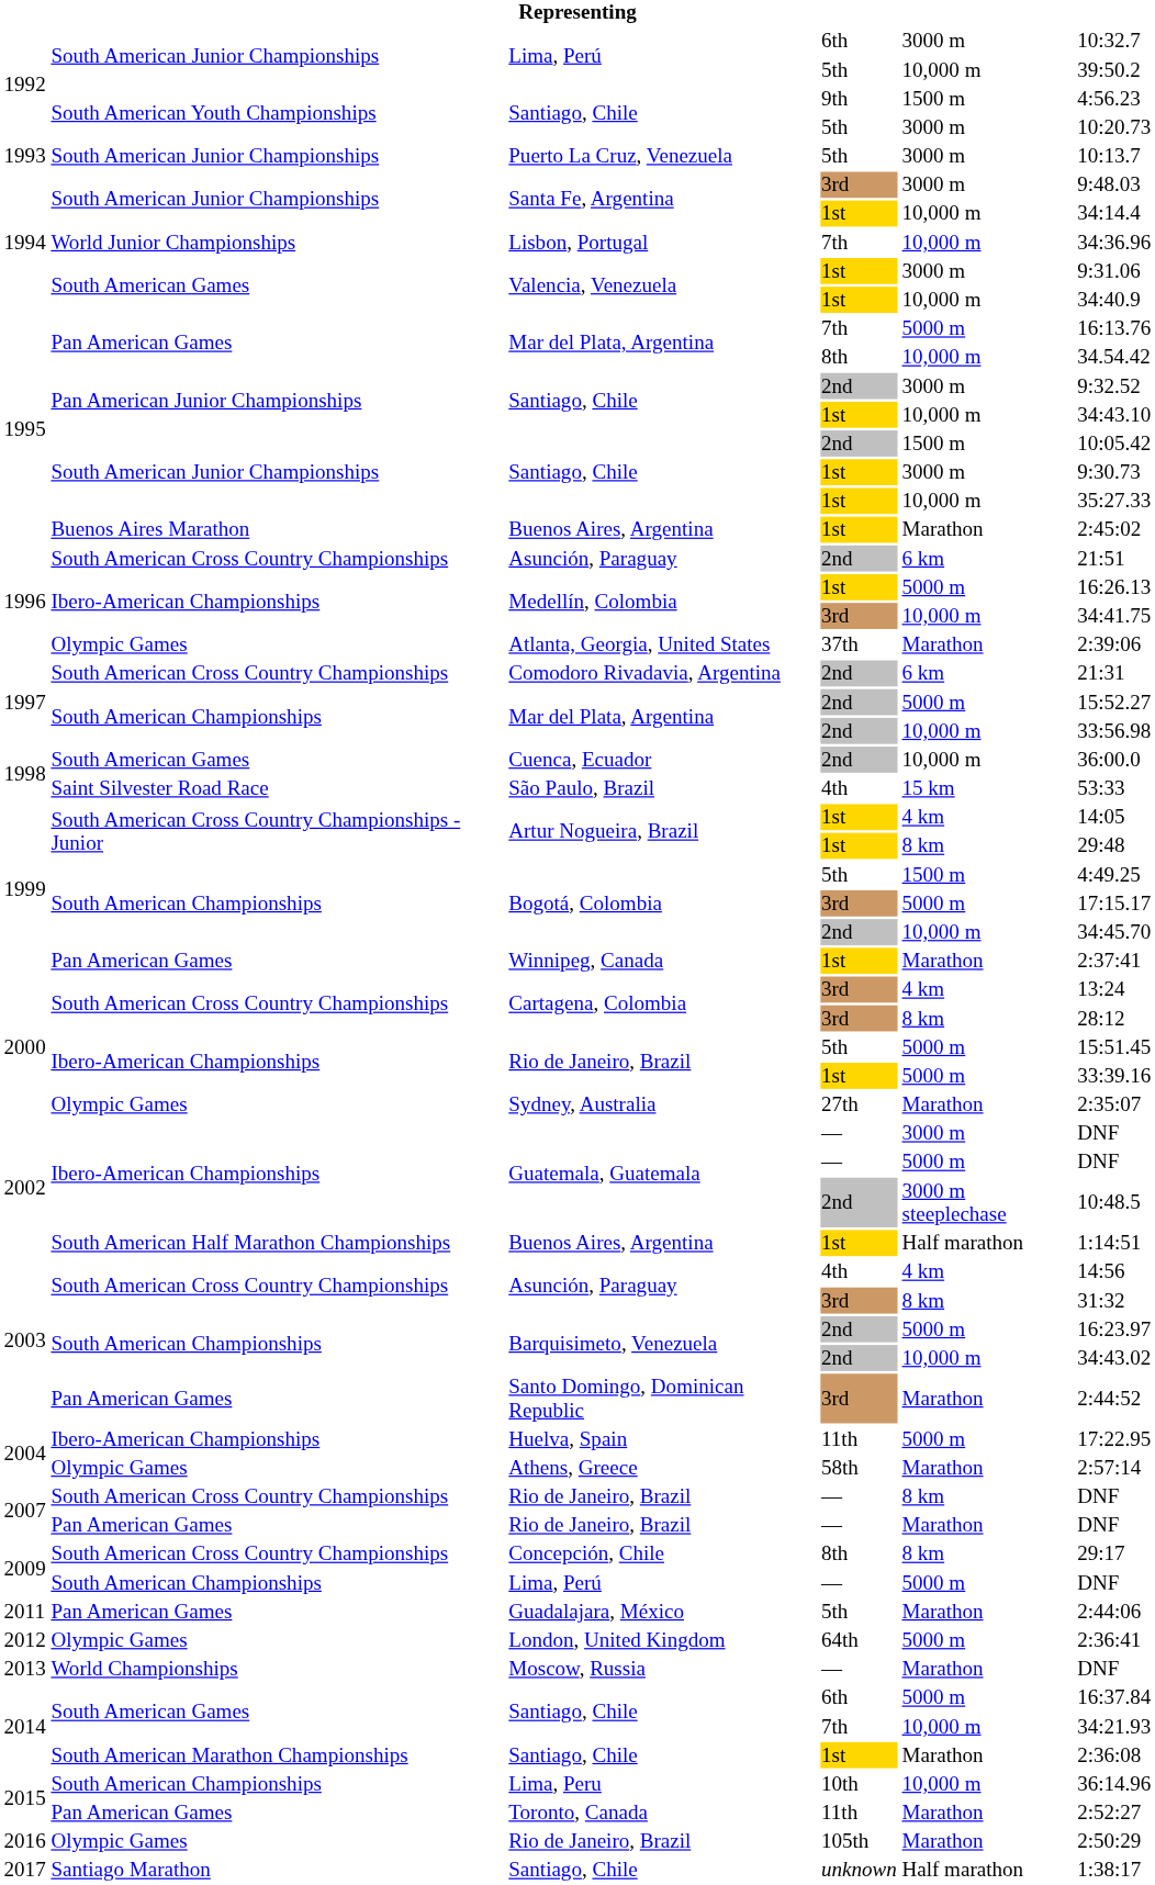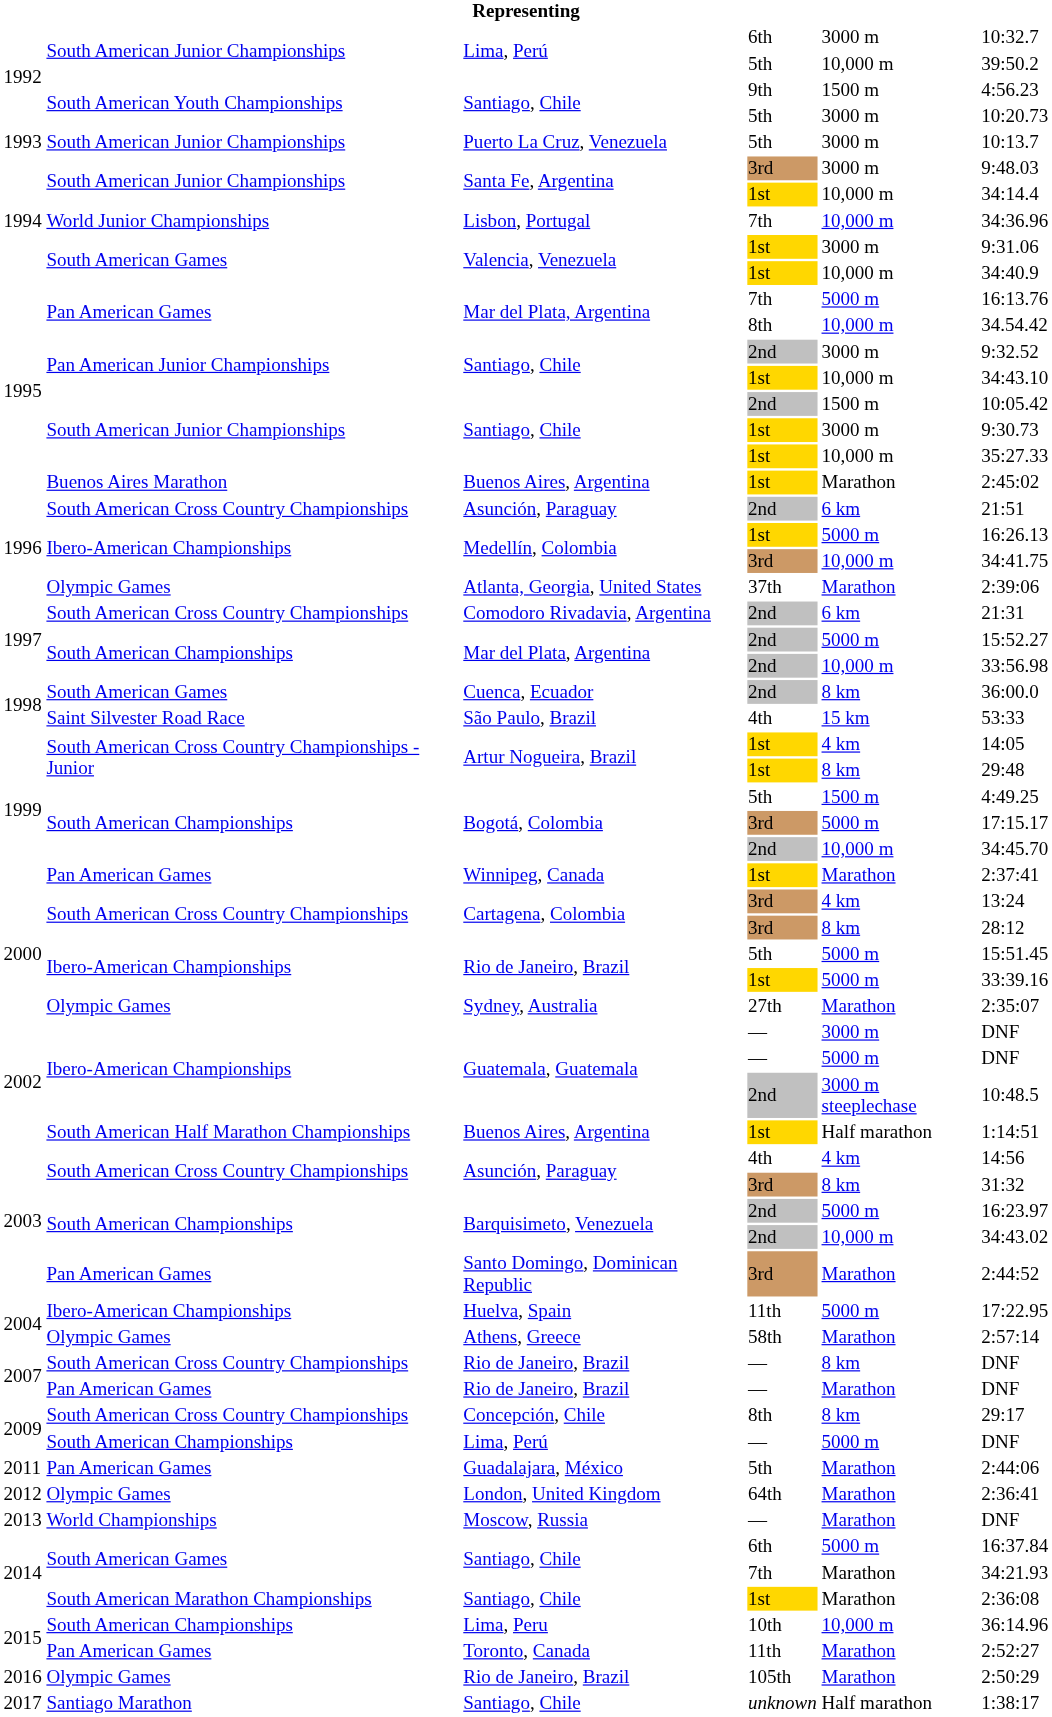Cuenca, Ecuador | column 5: 10,000 m -> 8 km
London, United Kingdom | column 5: 5000 m -> Marathon
Santiago, Chile / 7th | column 5: 10,000 m -> Marathon
